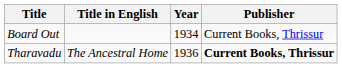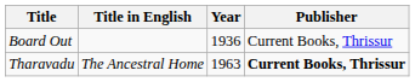Board Out | Year: 1934 -> 1936
Tharavadu | Year: 1936 -> 1963
